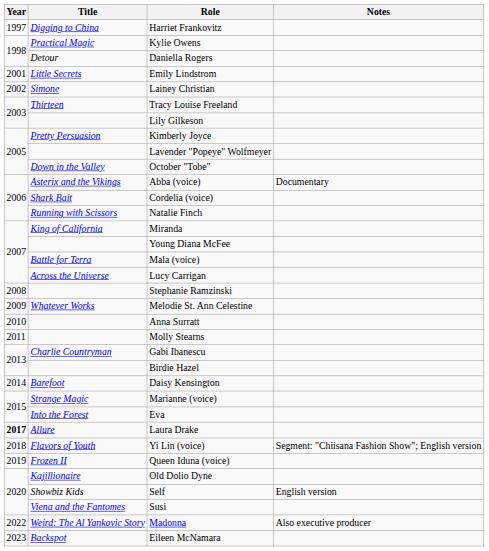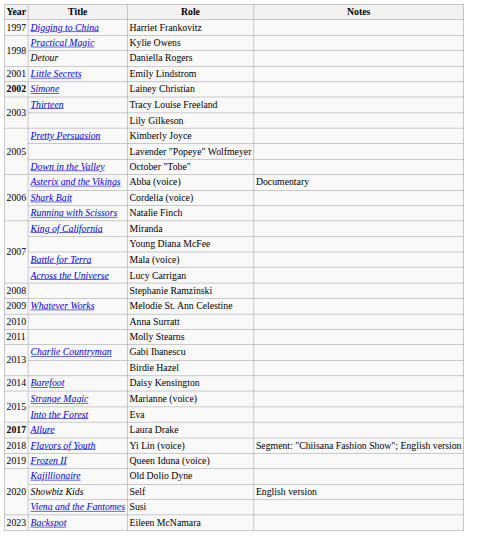Lainey Christian | Year: normal -> bold
- row: 2022 | Weird: The Al Yankovic Story | Madonna | Also executive producer
